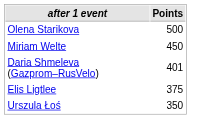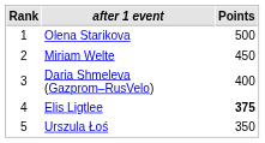+ column: Rank | 1 | 2 | 3 | 4 | 5
Daria Shmeleva (Gazprom–RusVelo) | Points: 401 -> 400
Elis Ligtlee | Points: normal -> bold
